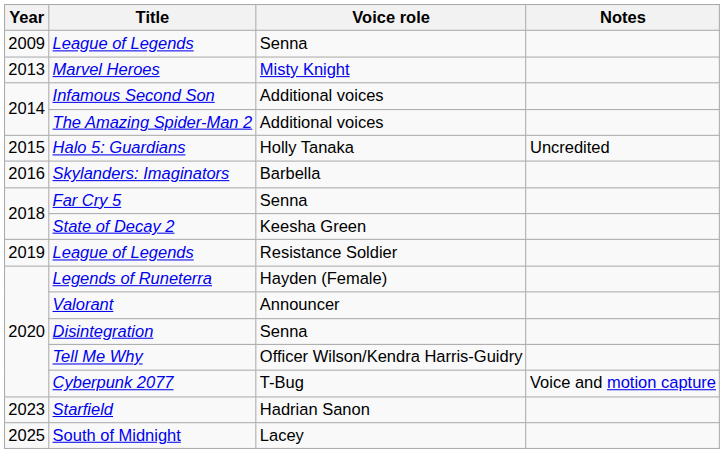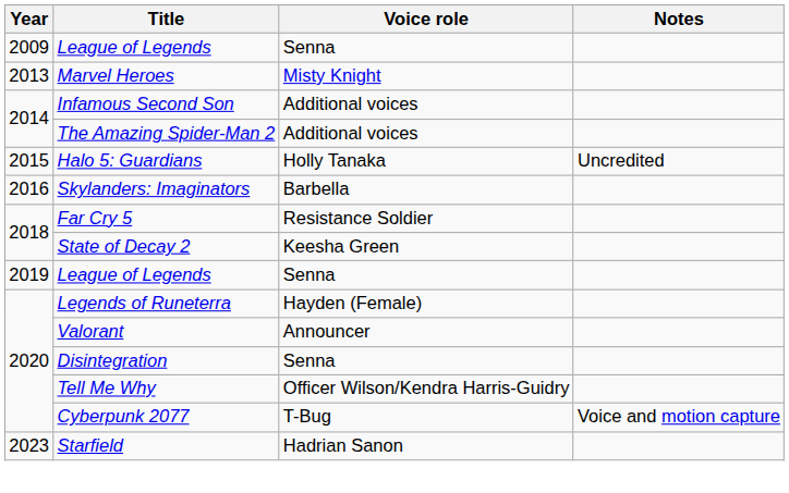Far Cry 5 | Voice role: Senna -> Resistance Soldier
2019 / League of Legends | Voice role: Resistance Soldier -> Senna
- row: 2025 | South of Midnight | Lacey
